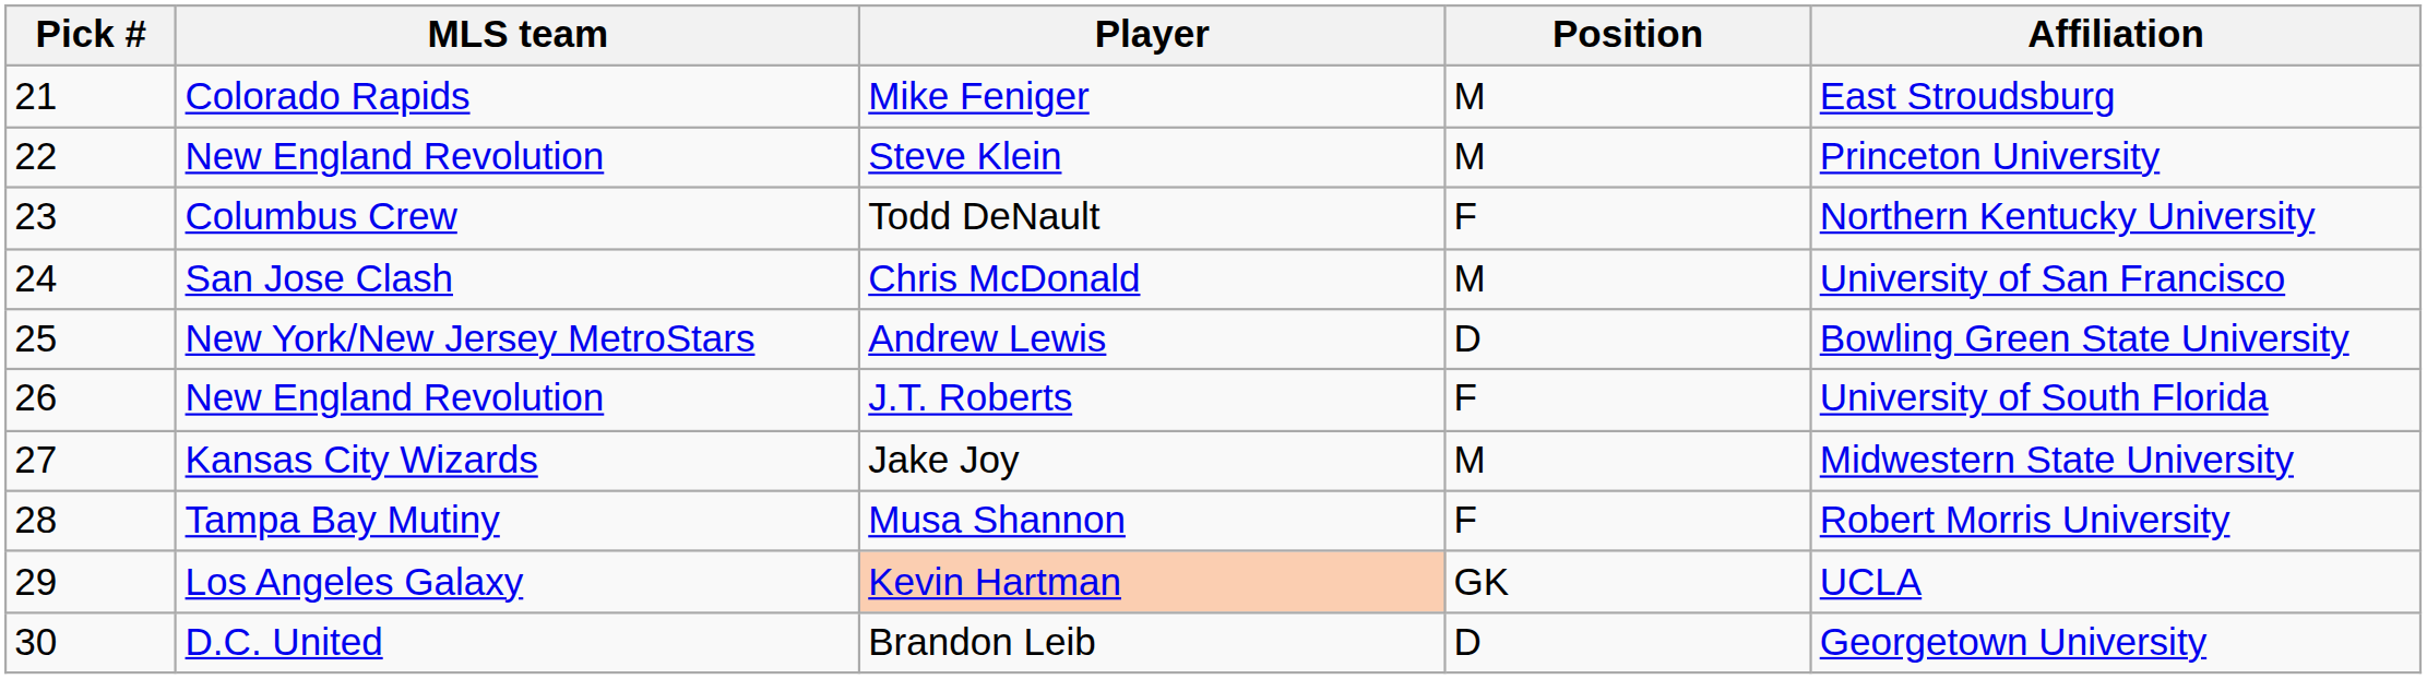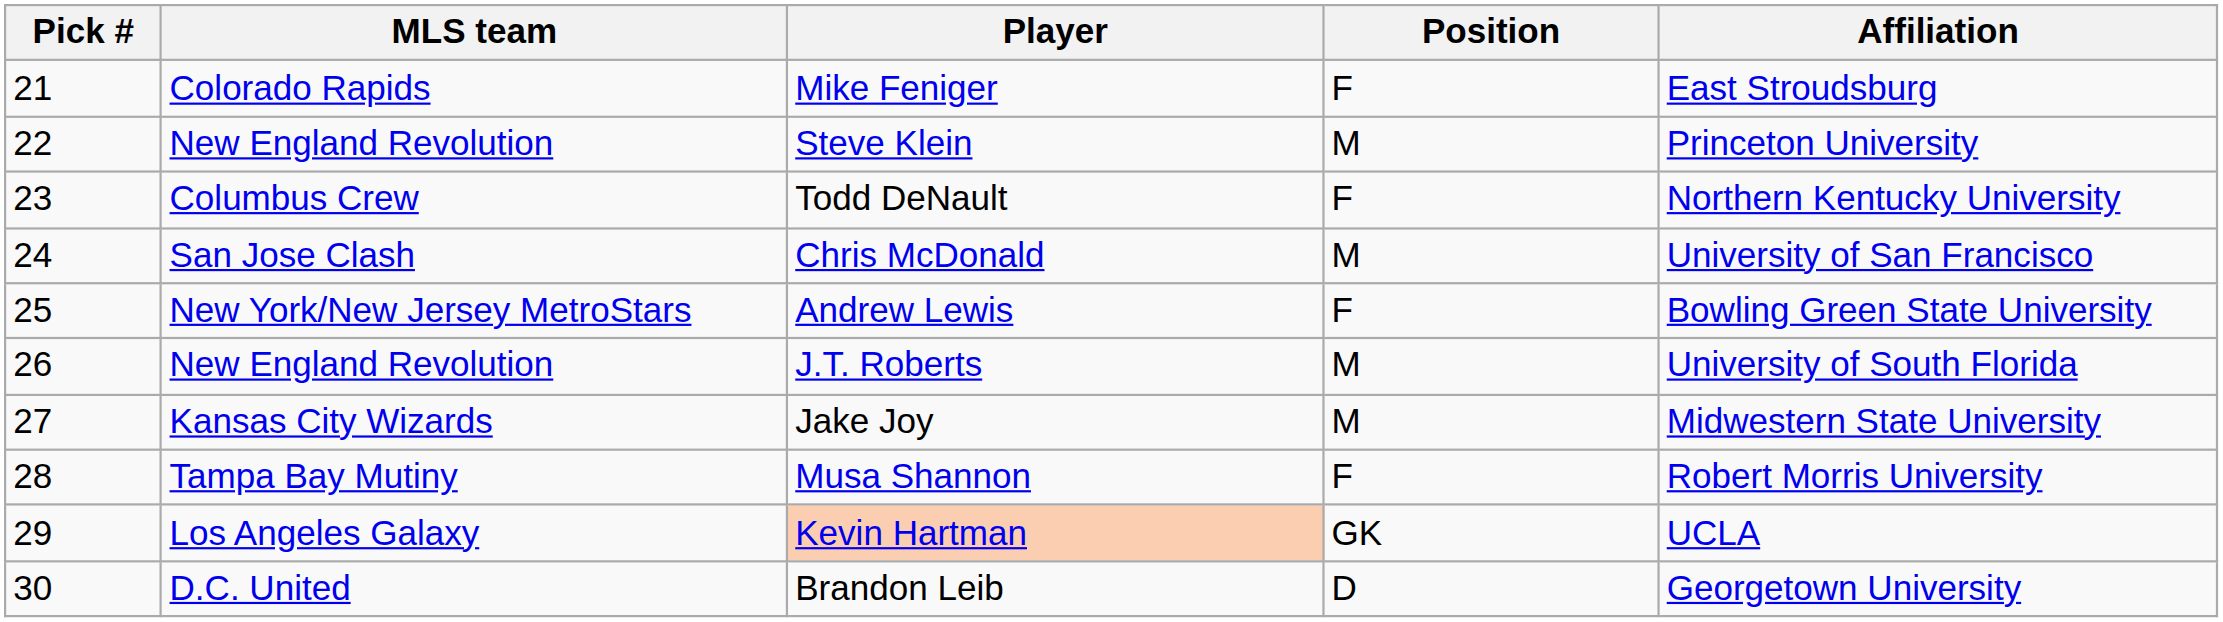Mike Feniger | Position: M -> F
Andrew Lewis | Position: D -> F
J.T. Roberts | Position: F -> M
